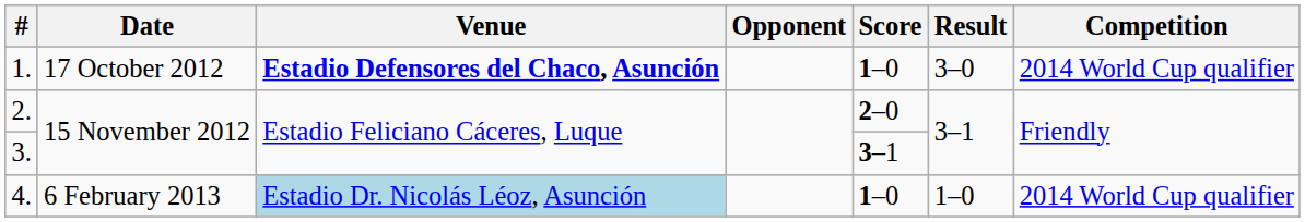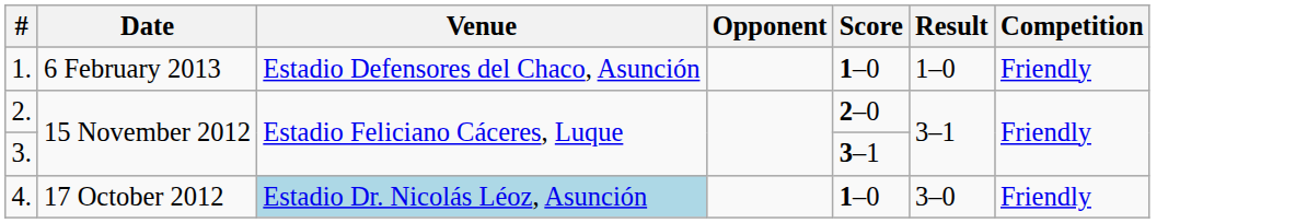1. | Date: 17 October 2012 -> 6 February 2013
1. | Venue: bold -> normal
1. | Result: 3–0 -> 1–0
1. | Competition: 2014 World Cup qualifier -> Friendly
4. | Date: 6 February 2013 -> 17 October 2012
4. | Result: 1–0 -> 3–0
4. | Competition: 2014 World Cup qualifier -> Friendly
